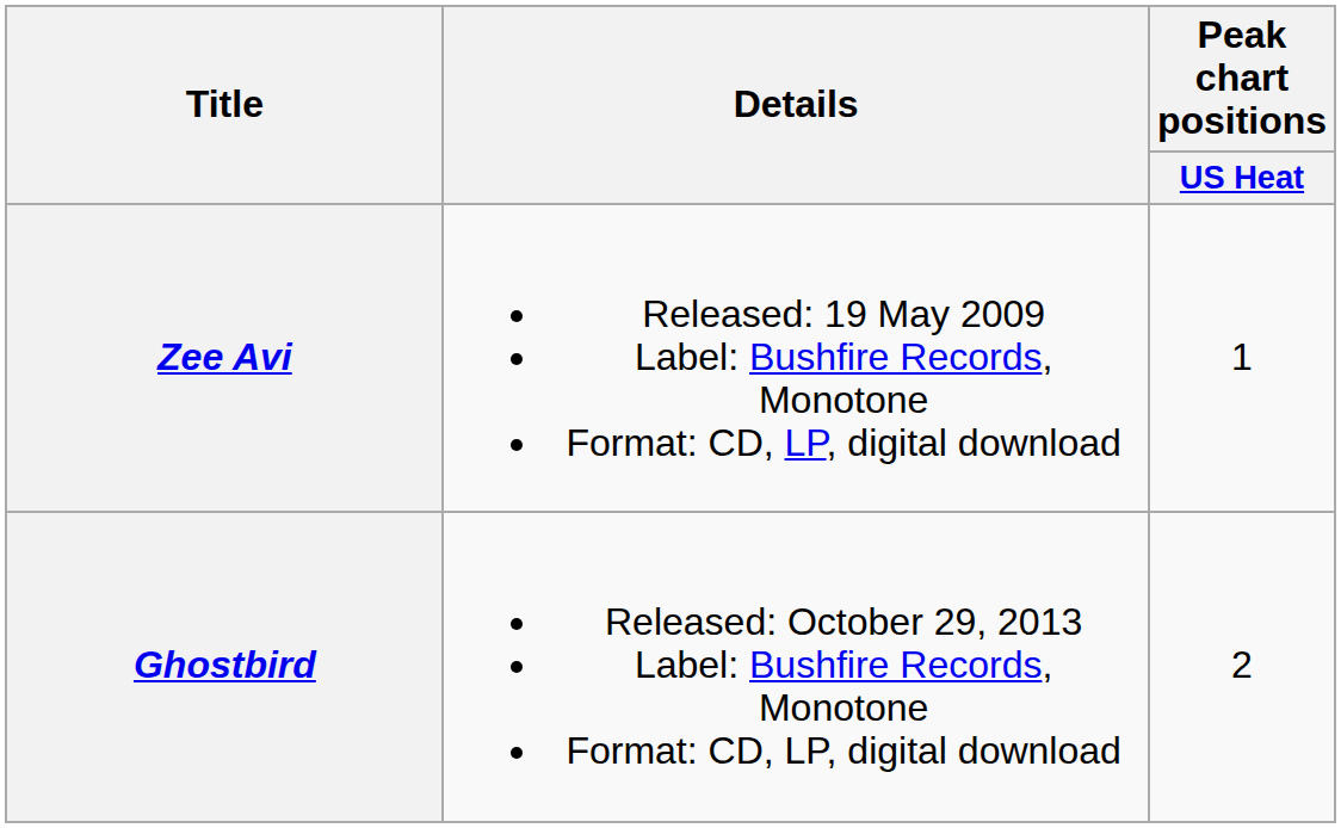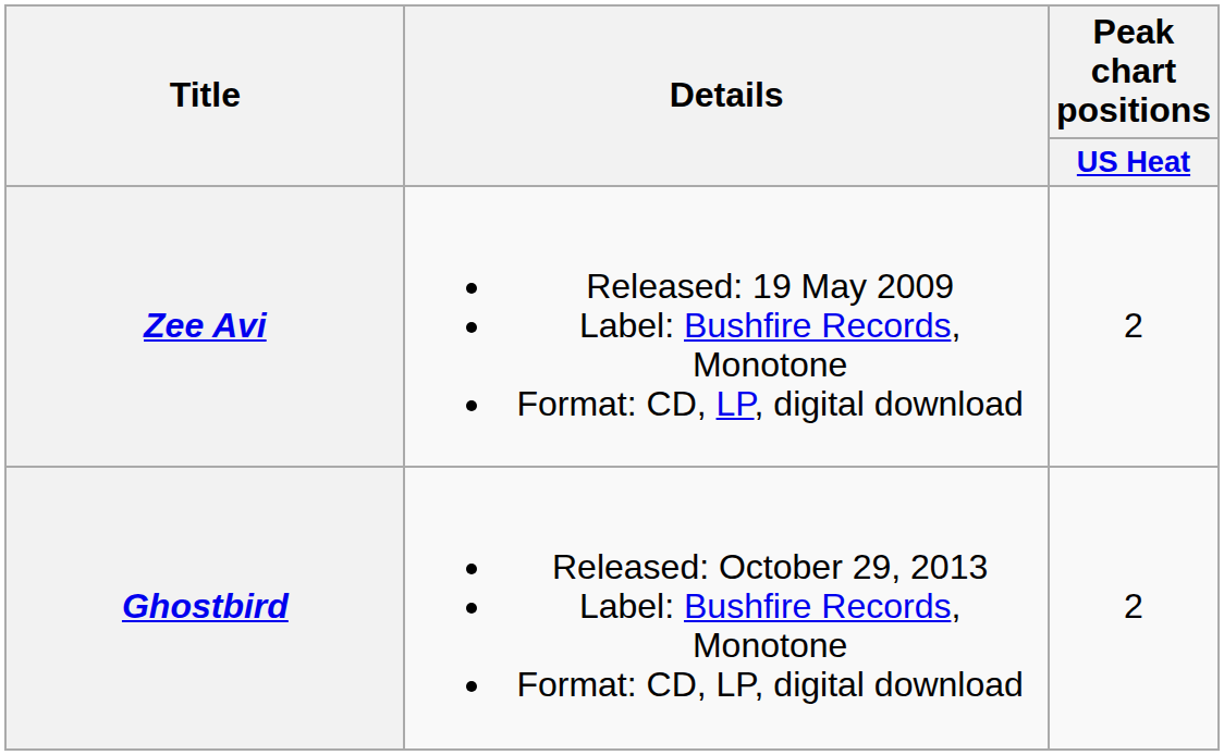Zee Avi | Peak chart positions / US Heat: 1 -> 2
